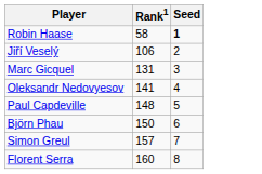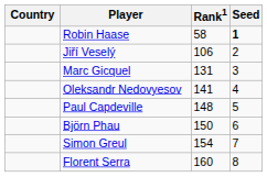+ column: Country
Simon Greul | Rank1: 157 -> 154
